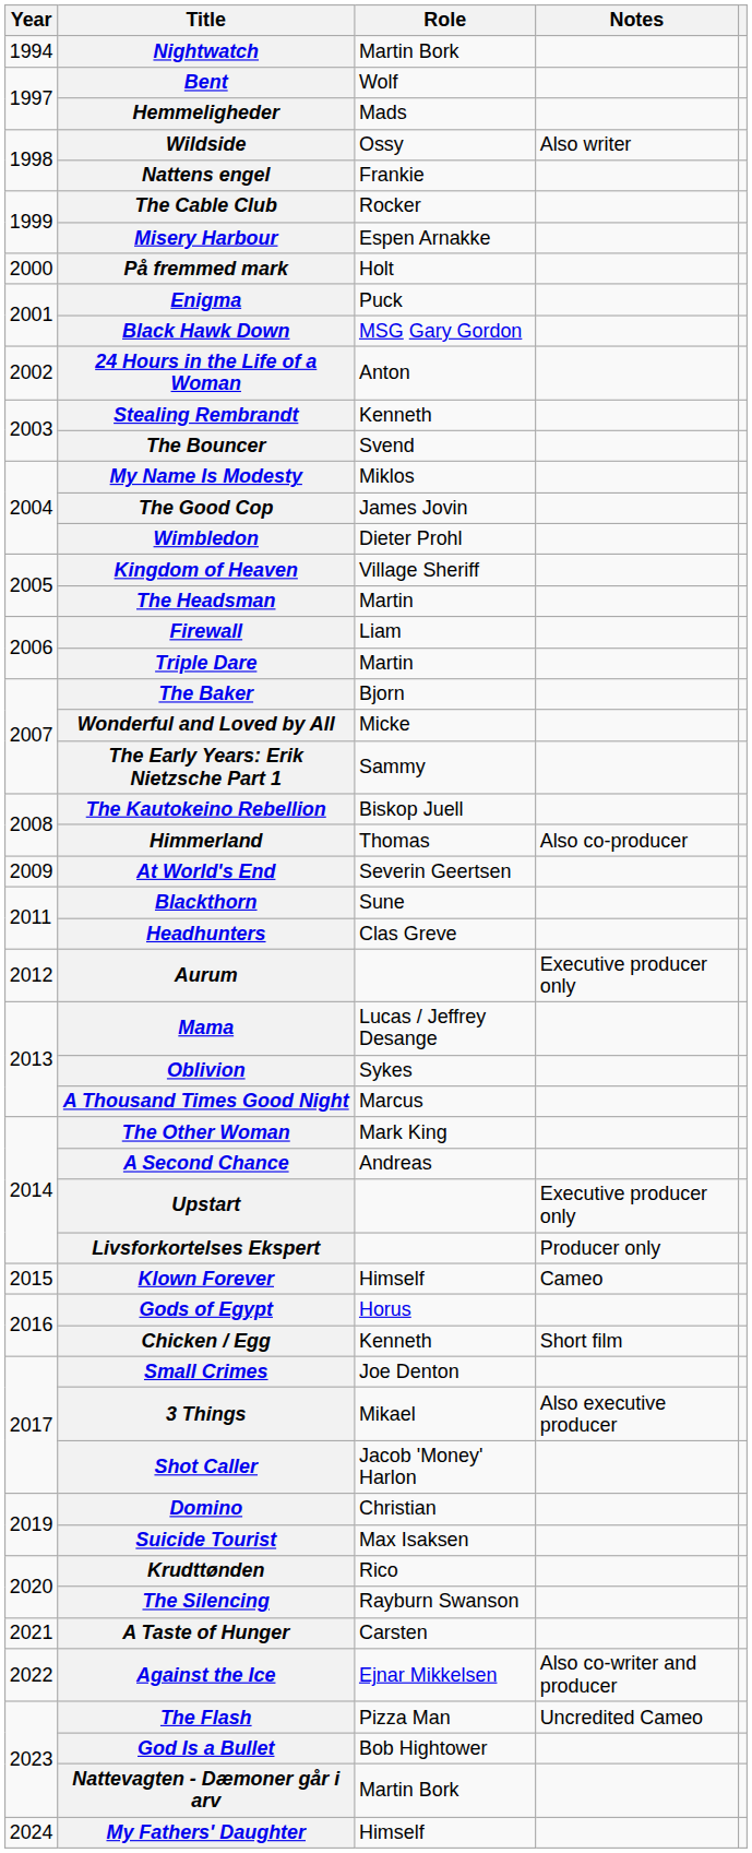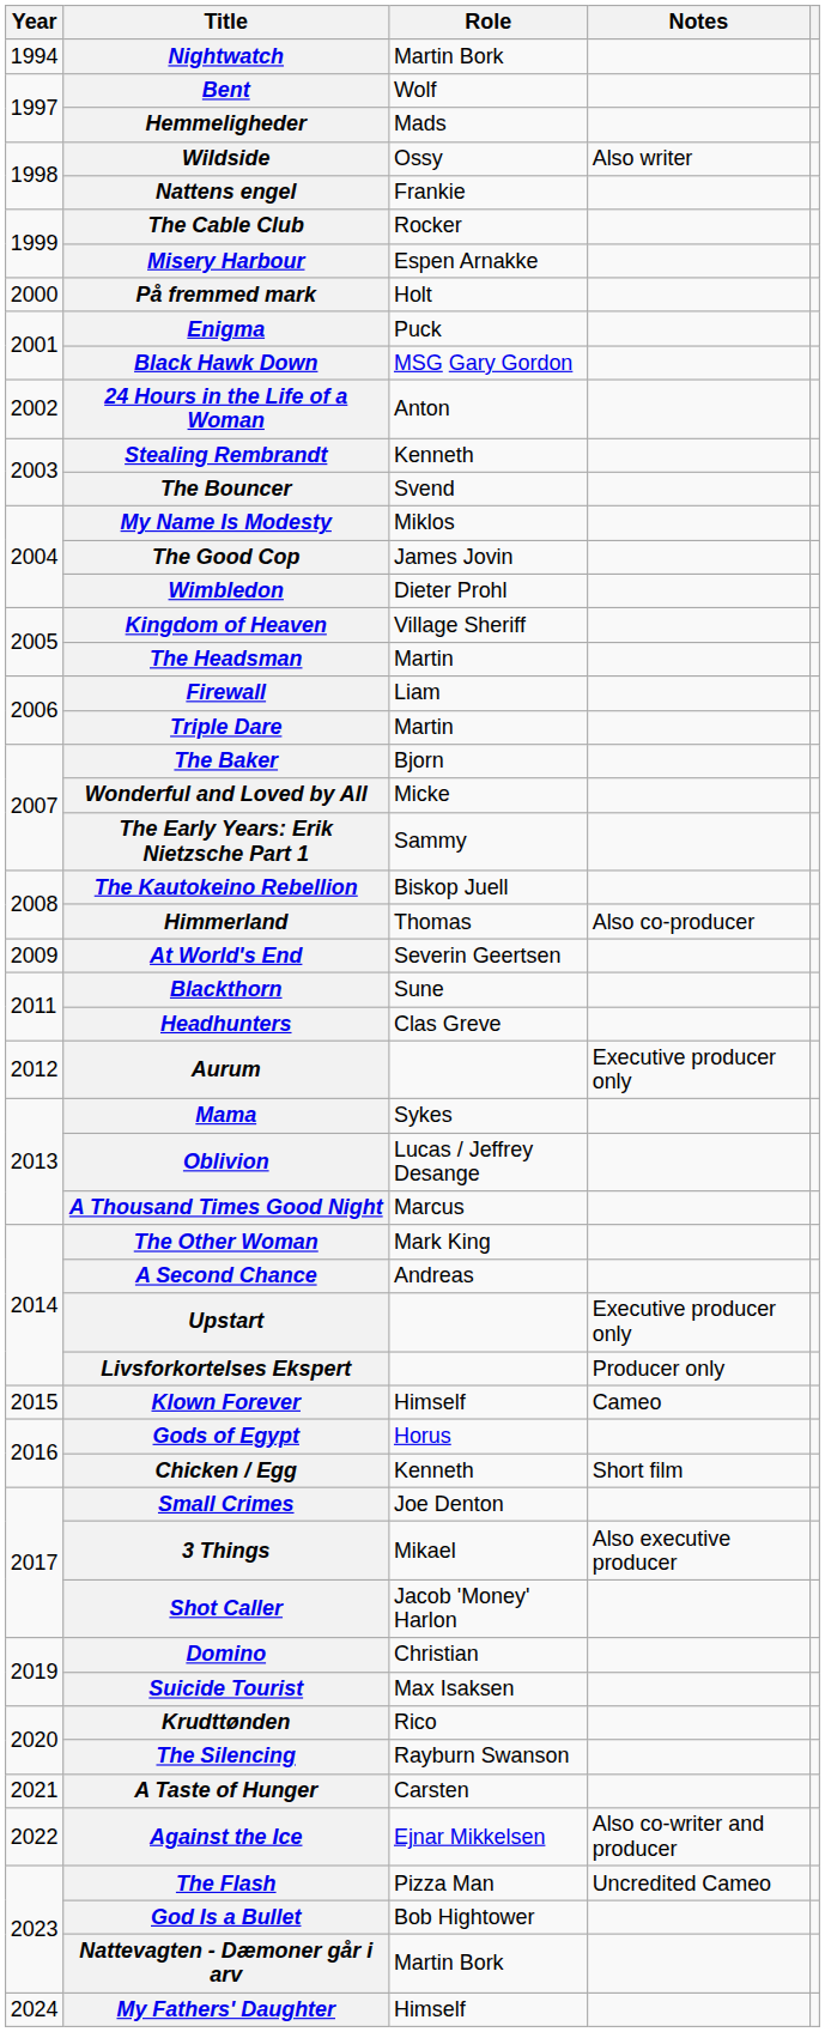Mama | Role: Lucas / Jeffrey Desange -> Sykes
Oblivion | Role: Sykes -> Lucas / Jeffrey Desange
